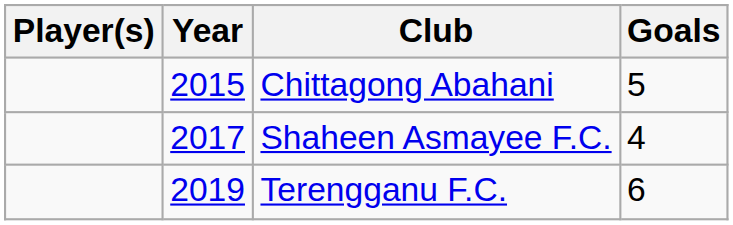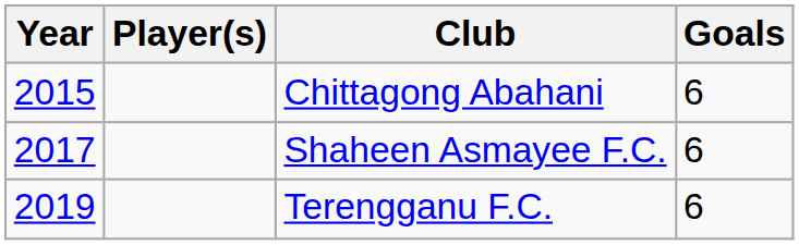columns swapped: Year <-> Player(s)
Chittagong Abahani | Goals: 5 -> 6
Shaheen Asmayee F.C. | Goals: 4 -> 6
